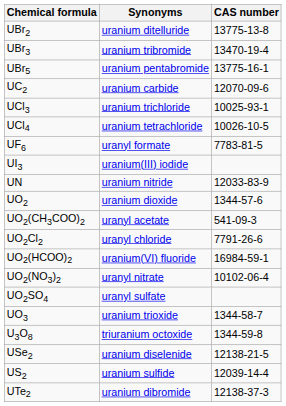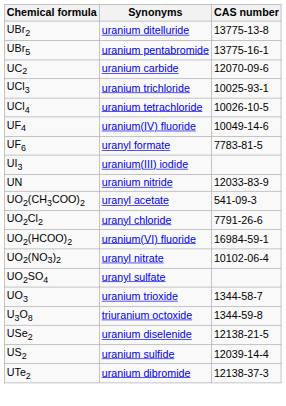- row: UBr3 | uranium tribromide | 13470-19-4
+ row: UF4 | uranium(IV) fluoride | 10049-14-6
- row: UO2 | uranium dioxide | 1344-57-6
